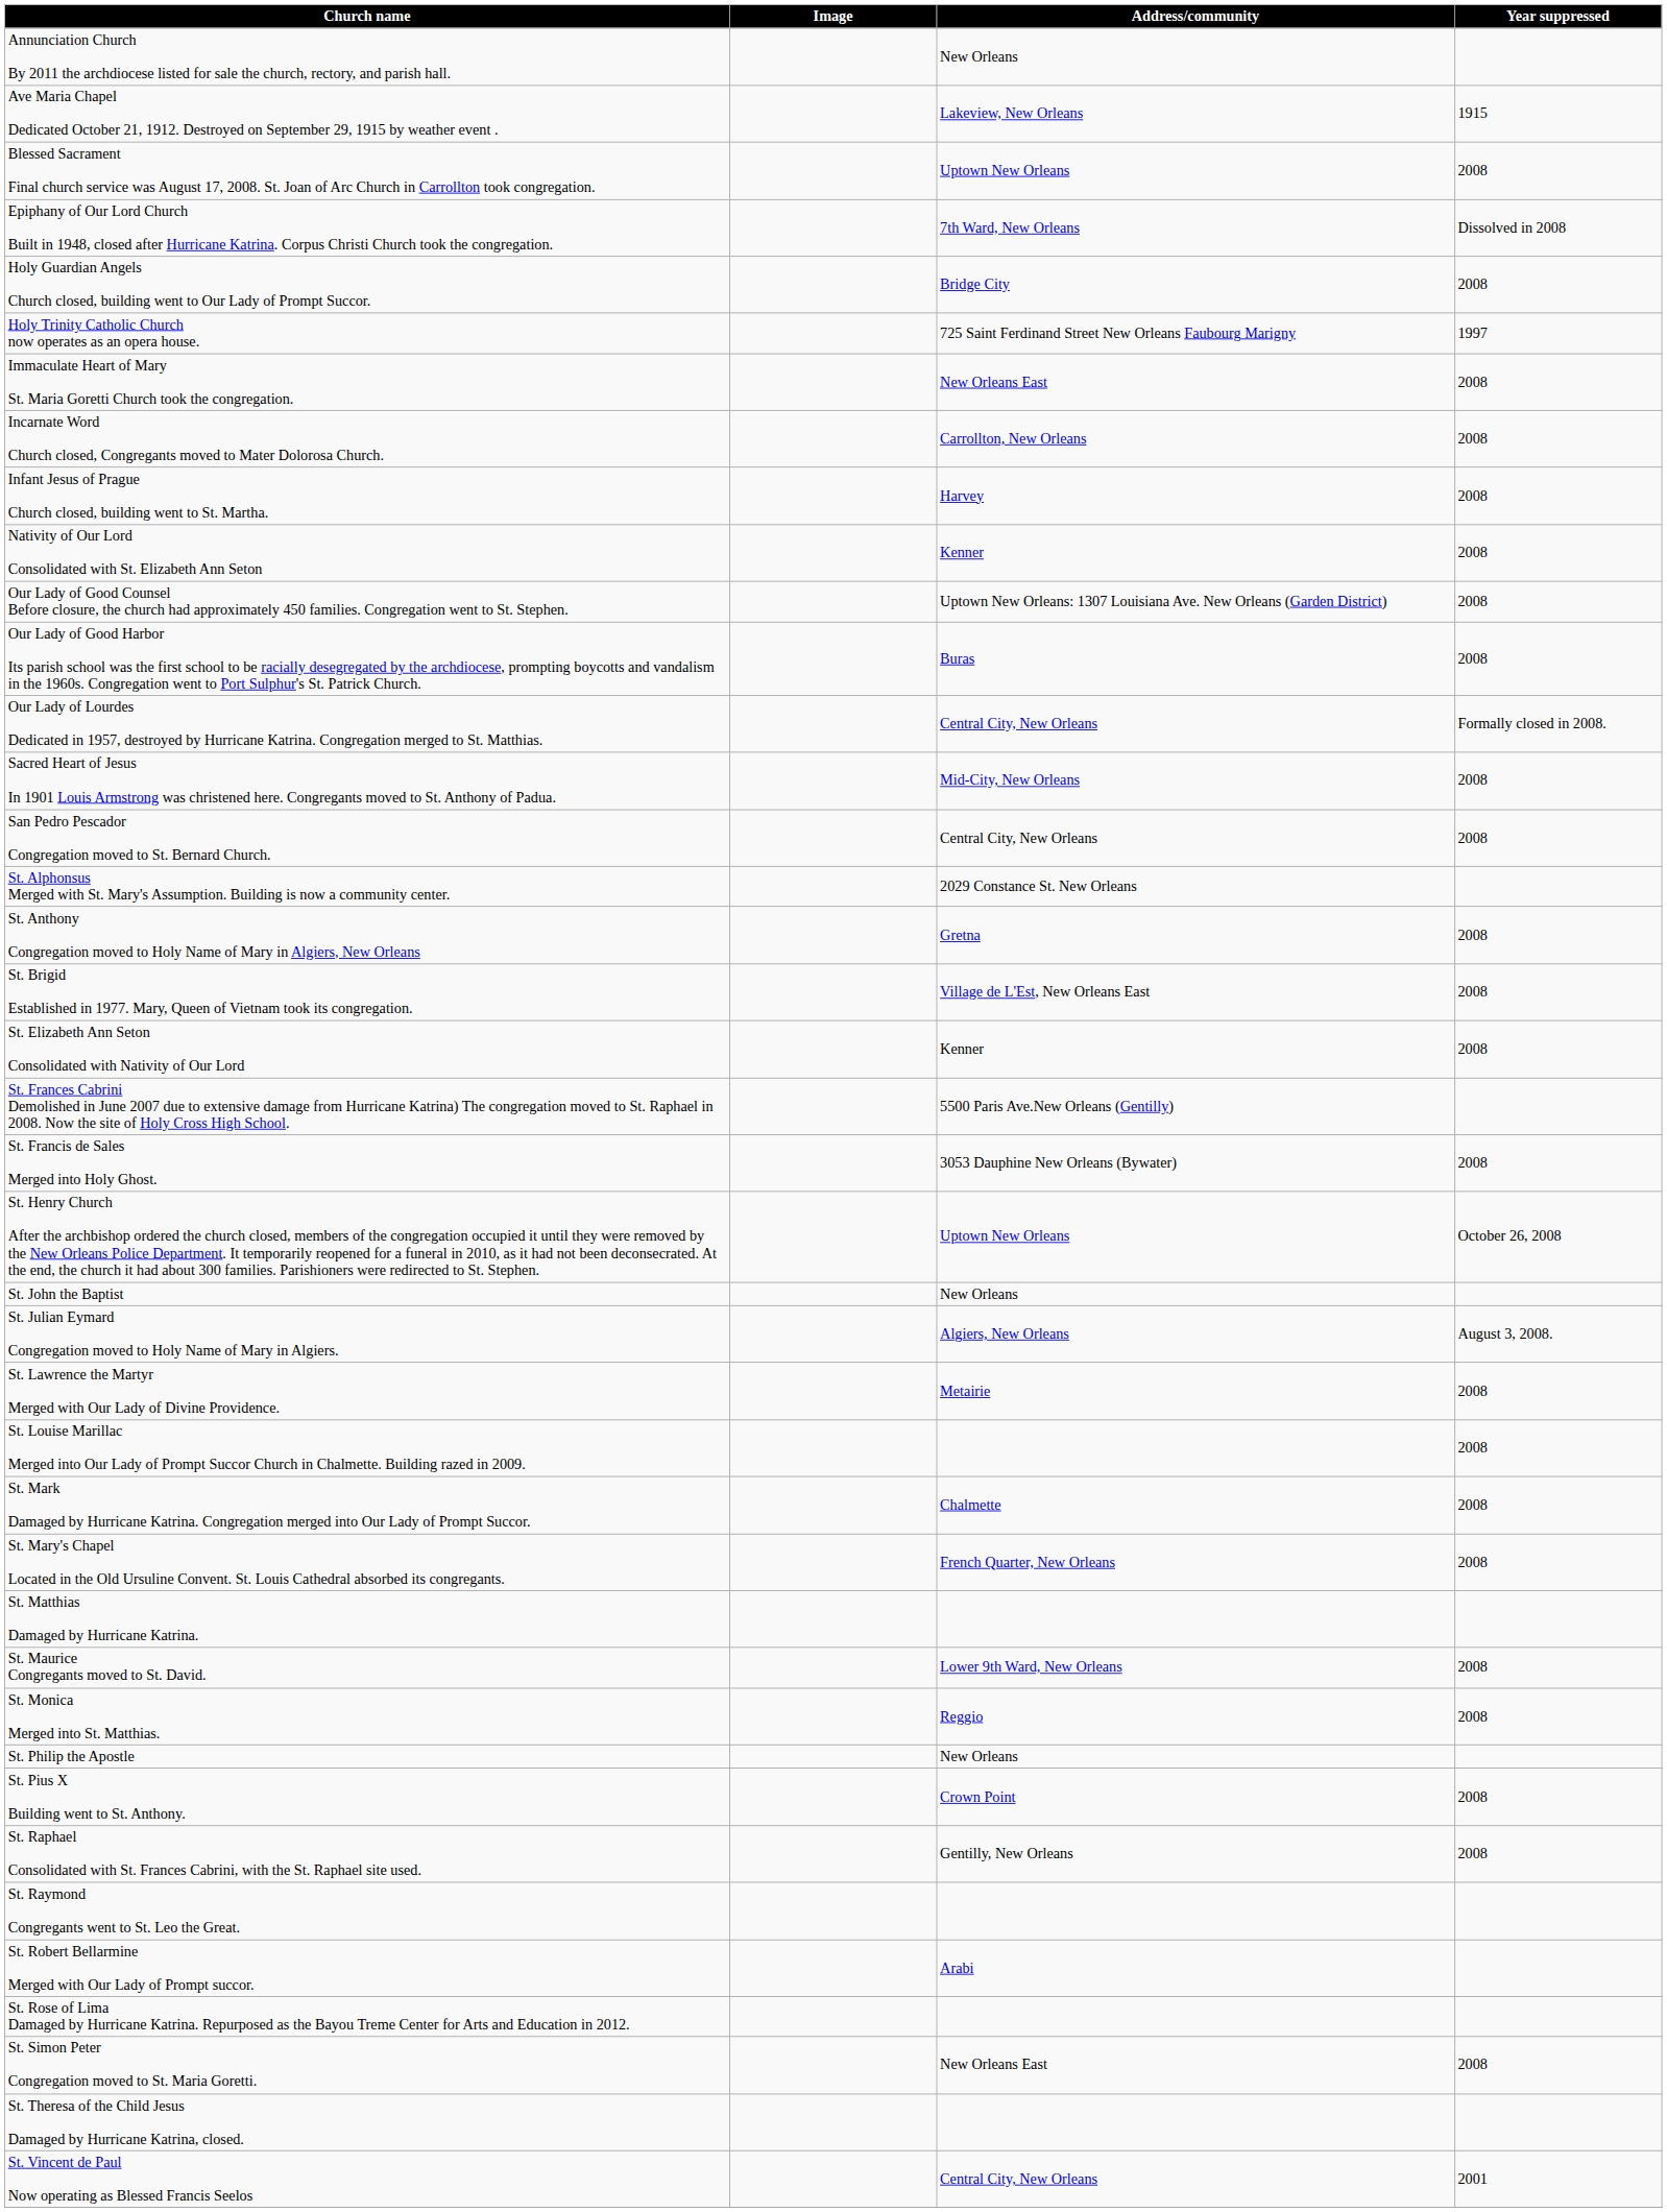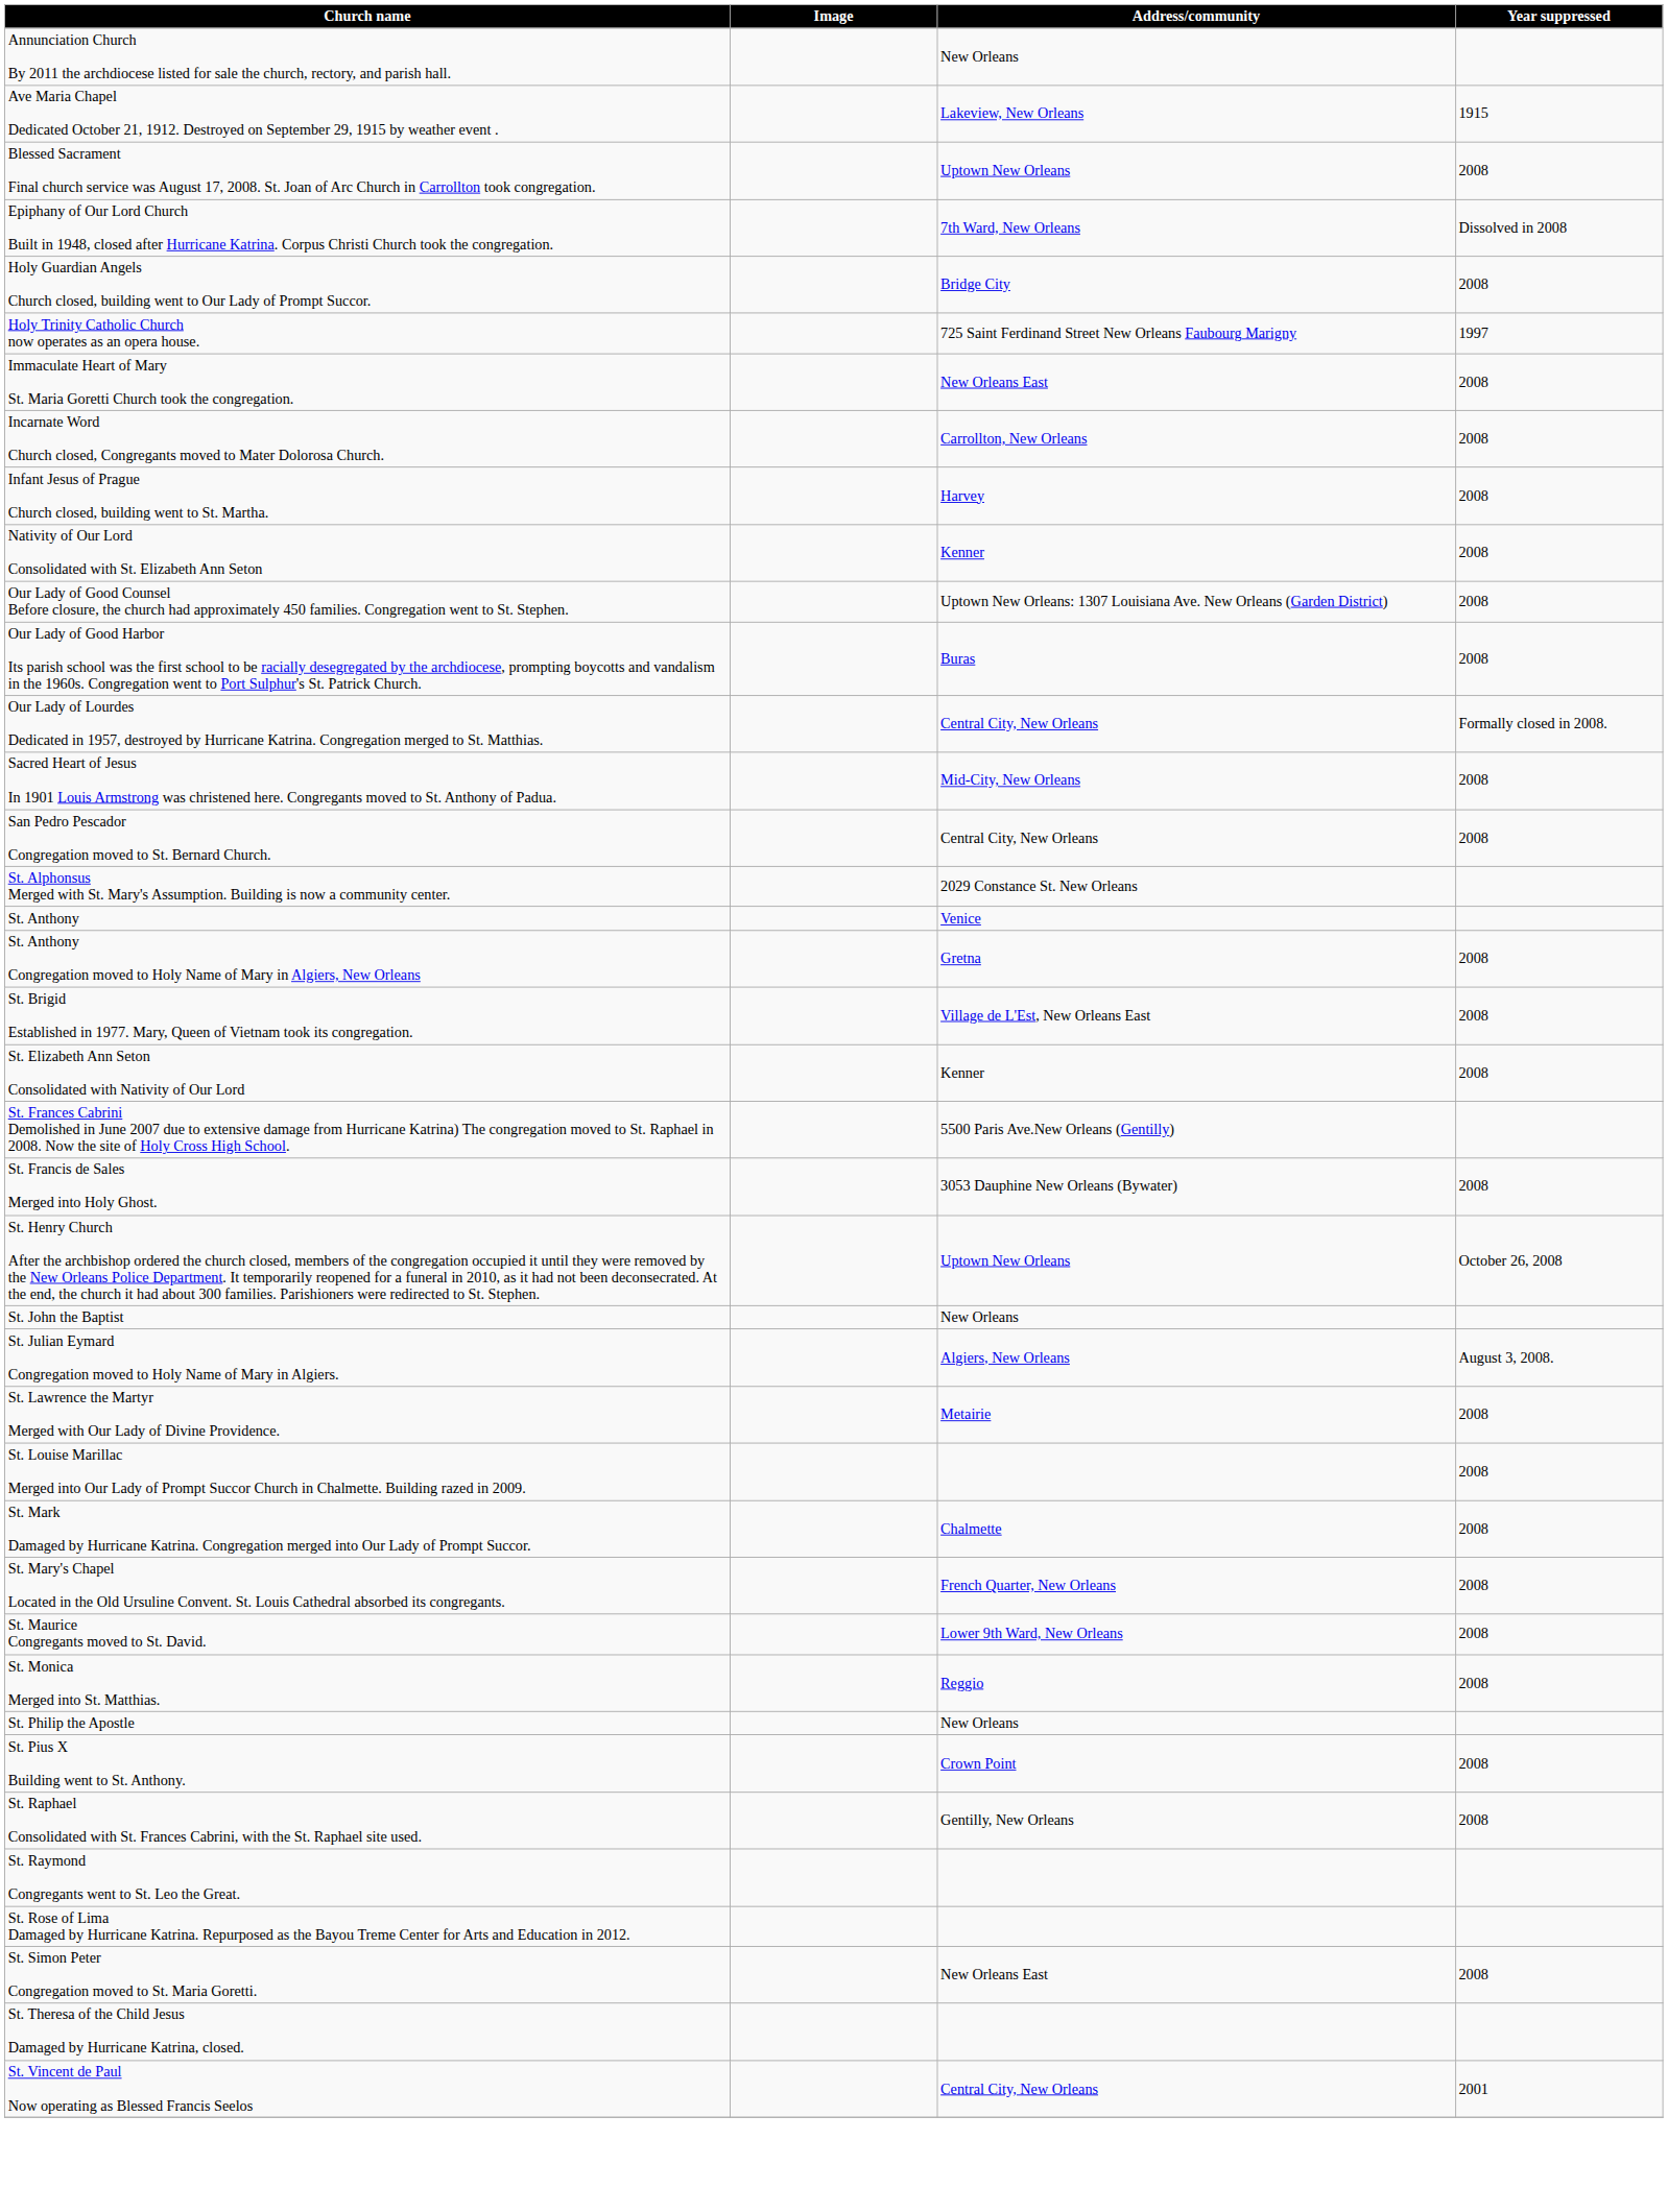+ row: St. Anthony | Venice
- row: St. Matthias Damaged by Hurricane Katrina.
- row: St. Robert Bellarmine Merged with Our Lady of Prompt succor. | Arabi
